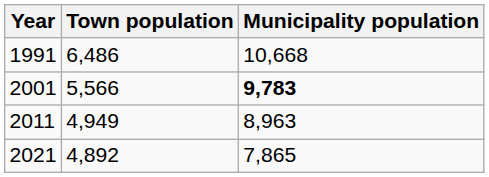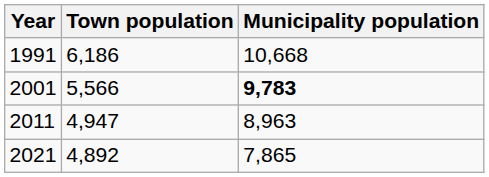1991 | Town population: 6,486 -> 6,186
2011 | Town population: 4,949 -> 4,947
